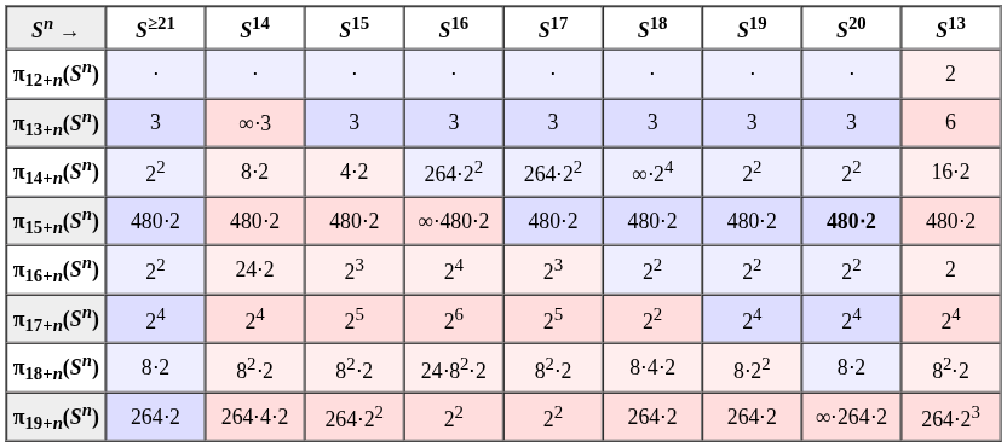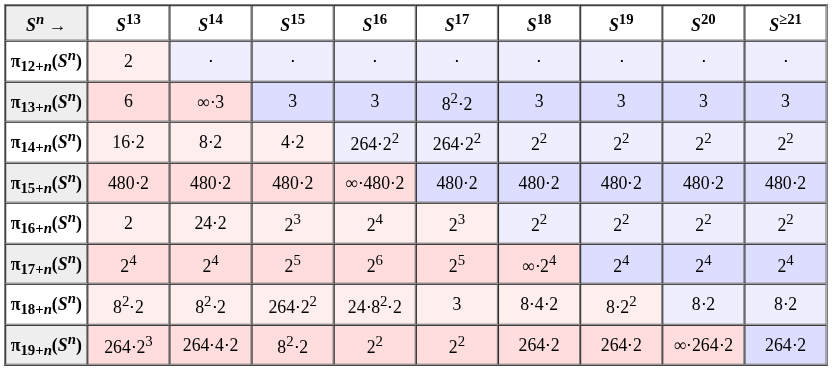columns swapped: S13 <-> S≥21
π13+n(Sn) | S17: 3 -> 82⋅2
π14+n(Sn) | S18: ∞⋅24 -> 22
π15+n(Sn) | S20: bold -> normal
π17+n(Sn) | S18: 22 -> ∞⋅24
π18+n(Sn) | S15: 82⋅2 -> 264⋅22
π18+n(Sn) | S17: 82⋅2 -> 3
π19+n(Sn) | S15: 264⋅22 -> 82⋅2
